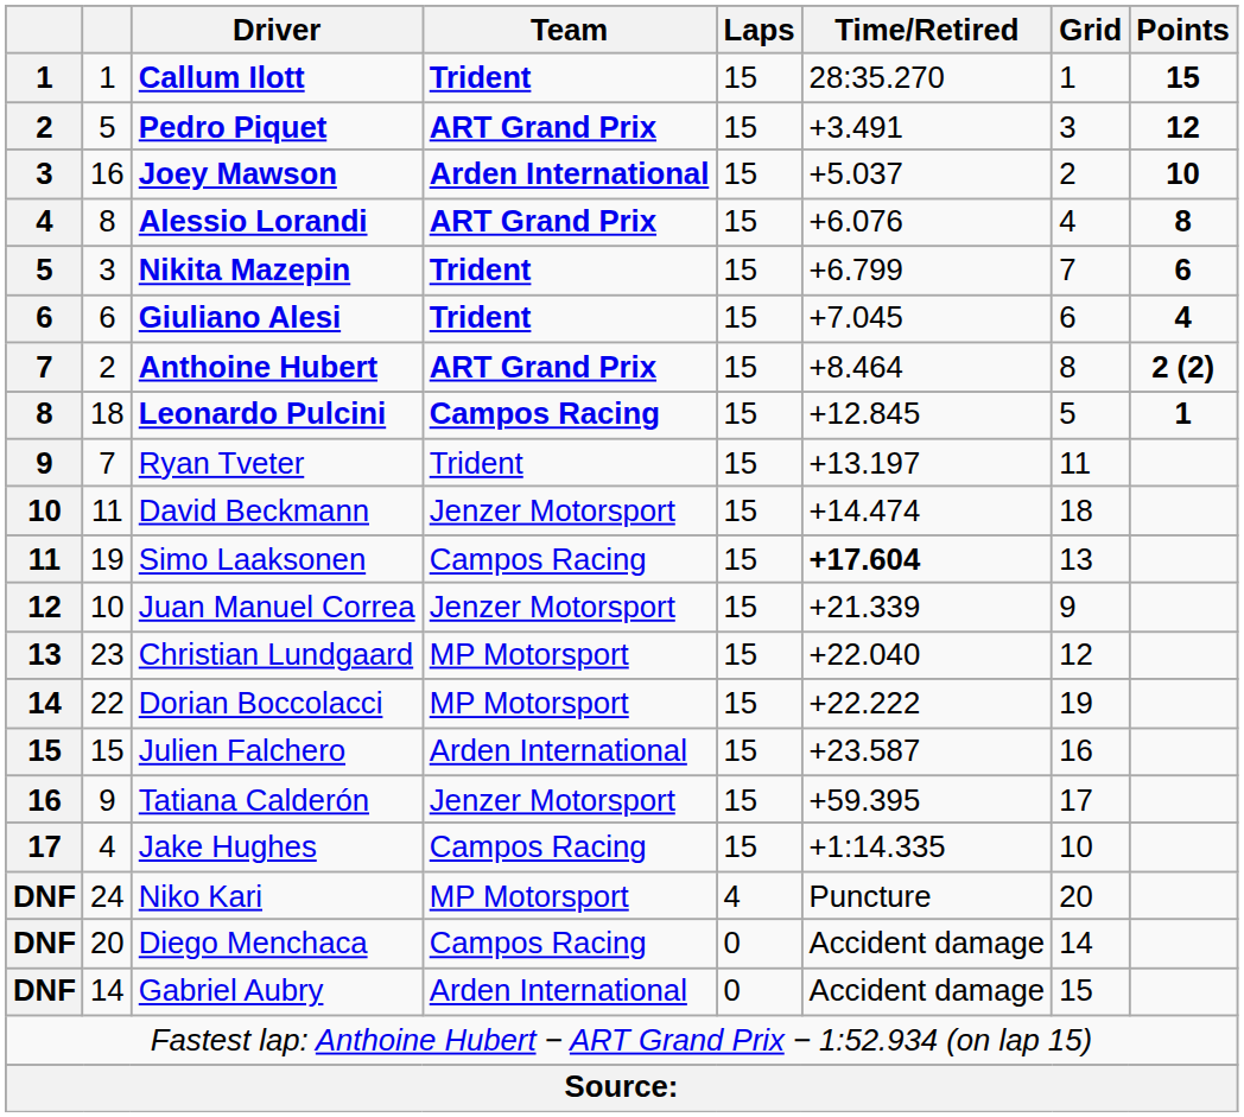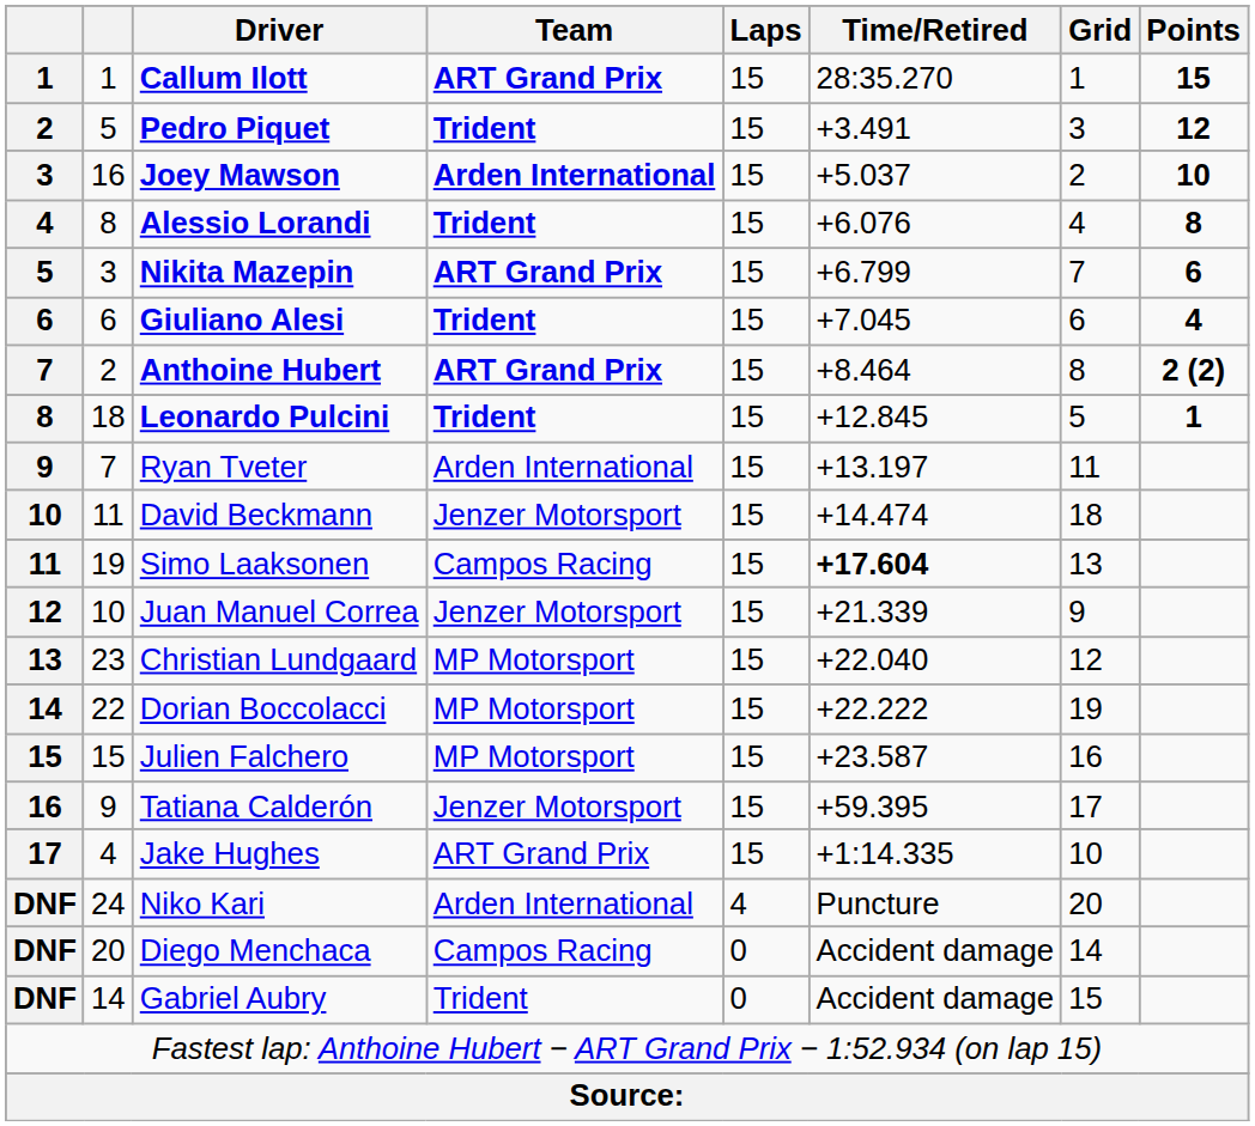Callum Ilott | Team: Trident -> ART Grand Prix
Pedro Piquet | Team: ART Grand Prix -> Trident
Alessio Lorandi | Team: ART Grand Prix -> Trident
Nikita Mazepin | Team: Trident -> ART Grand Prix
Leonardo Pulcini | Team: Campos Racing -> Trident
Ryan Tveter | Team: Trident -> Arden International
Julien Falchero | Team: Arden International -> MP Motorsport
Jake Hughes | Team: Campos Racing -> ART Grand Prix
Niko Kari | Team: MP Motorsport -> Arden International
Gabriel Aubry | Team: Arden International -> Trident
